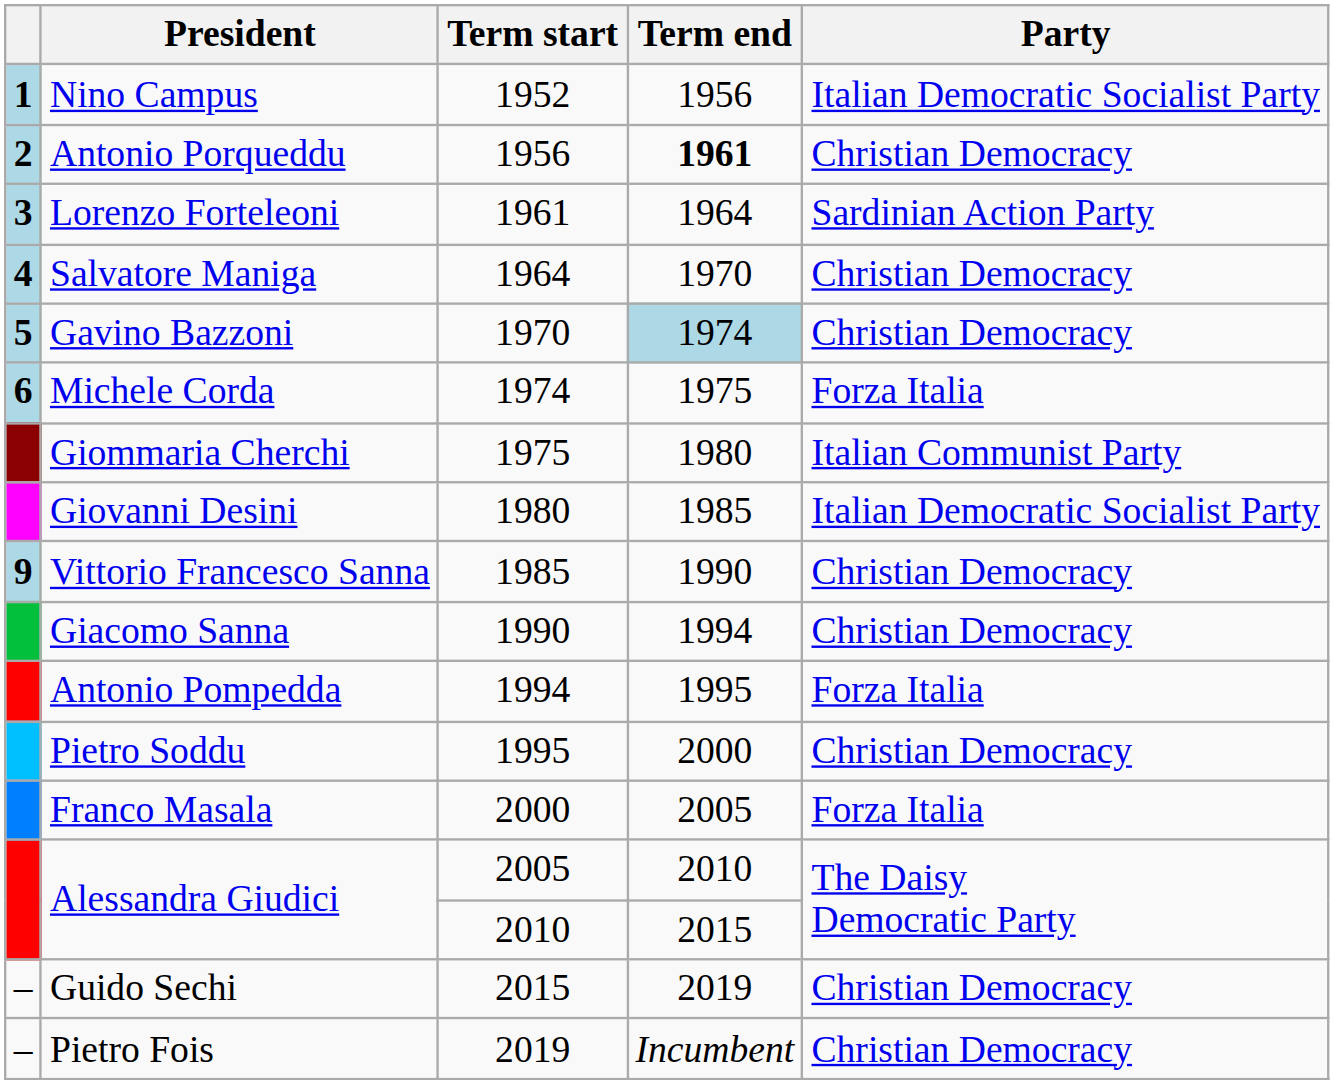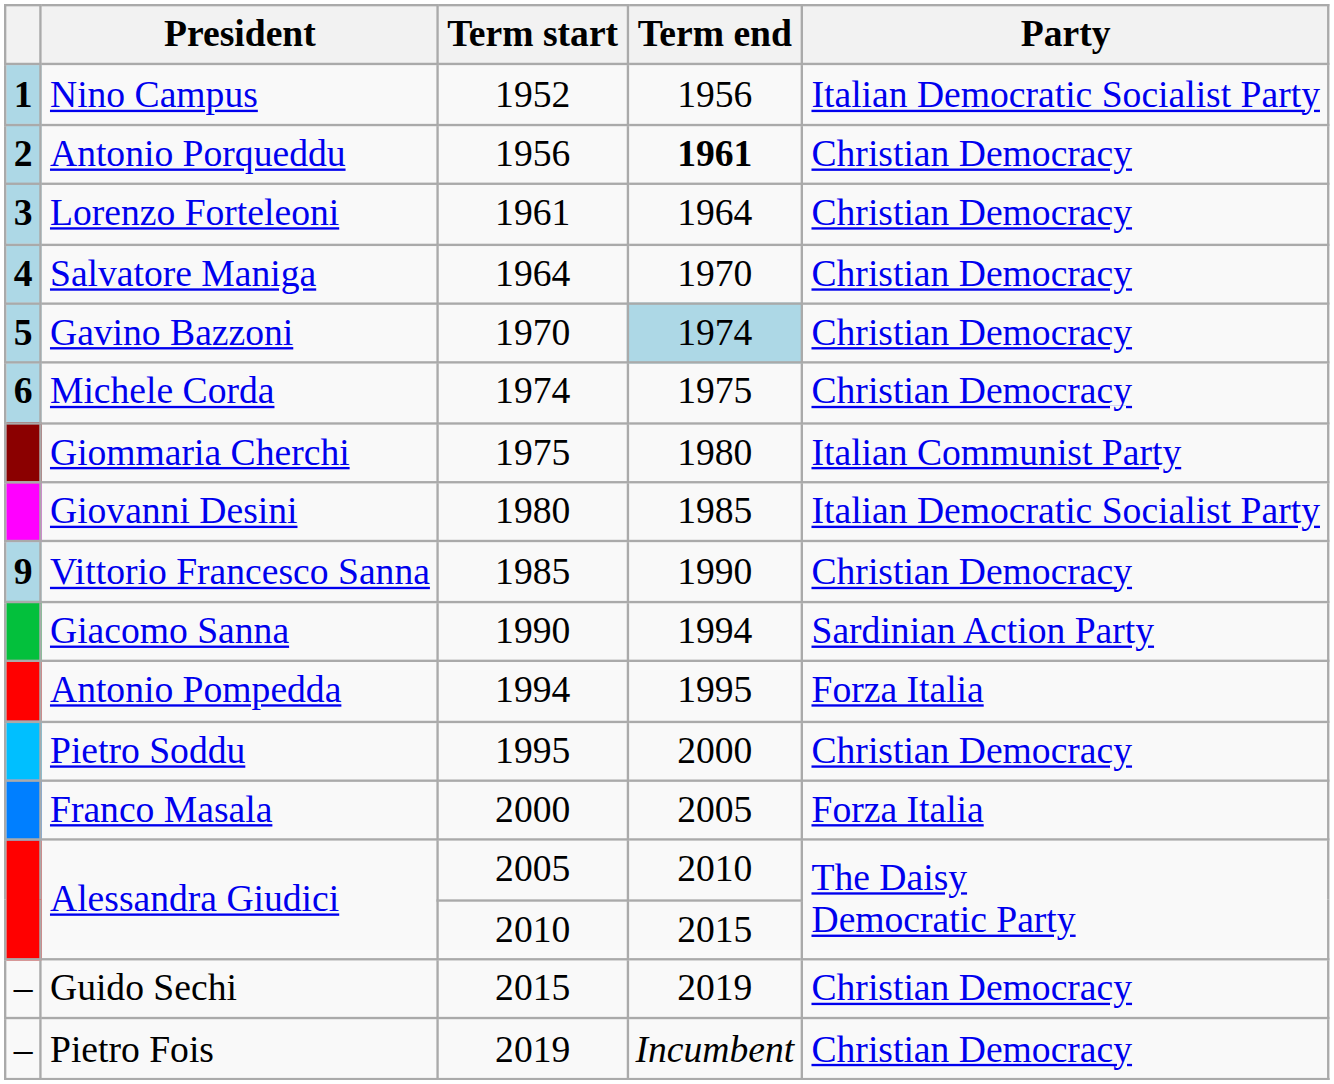Lorenzo Forteleoni | Party: Sardinian Action Party -> Christian Democracy
Michele Corda | Party: Forza Italia -> Christian Democracy
Giacomo Sanna | Party: Christian Democracy -> Sardinian Action Party
